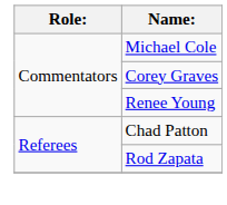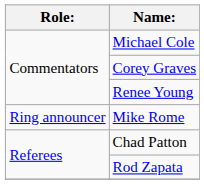+ row: Ring announcer | Mike Rome
